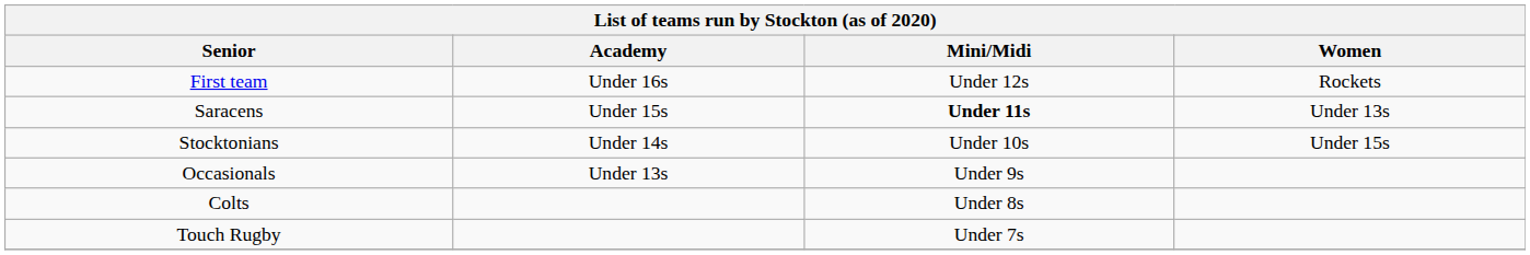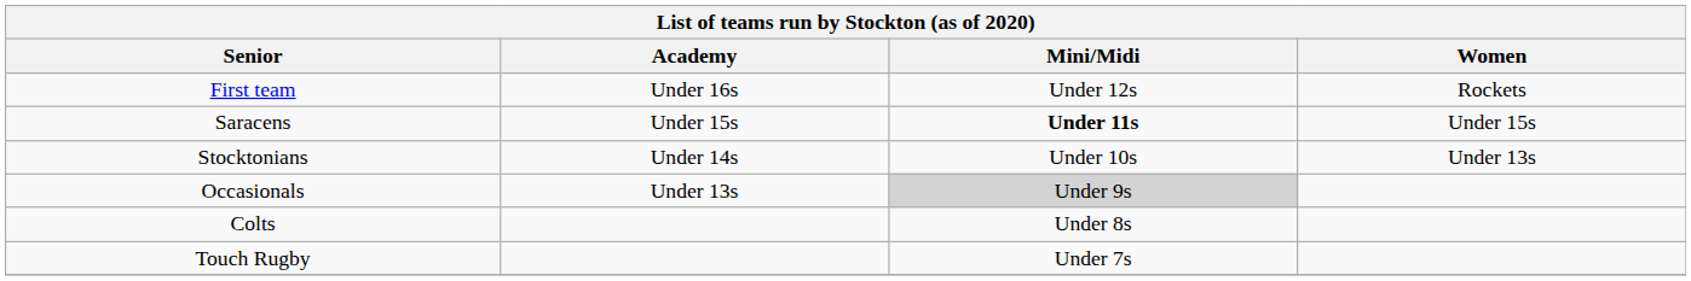Saracens | Women: Under 13s -> Under 15s
Stocktonians | Women: Under 15s -> Under 13s
Occasionals | Mini/Midi: no background -> lightgrey background
